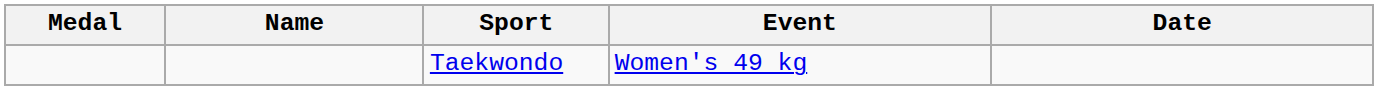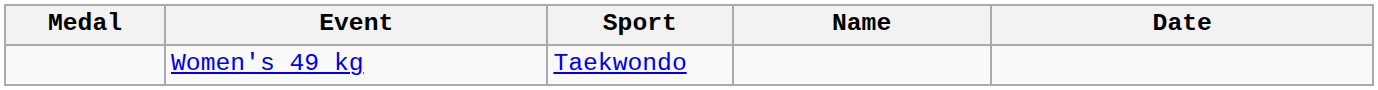columns swapped: Name <-> Event
